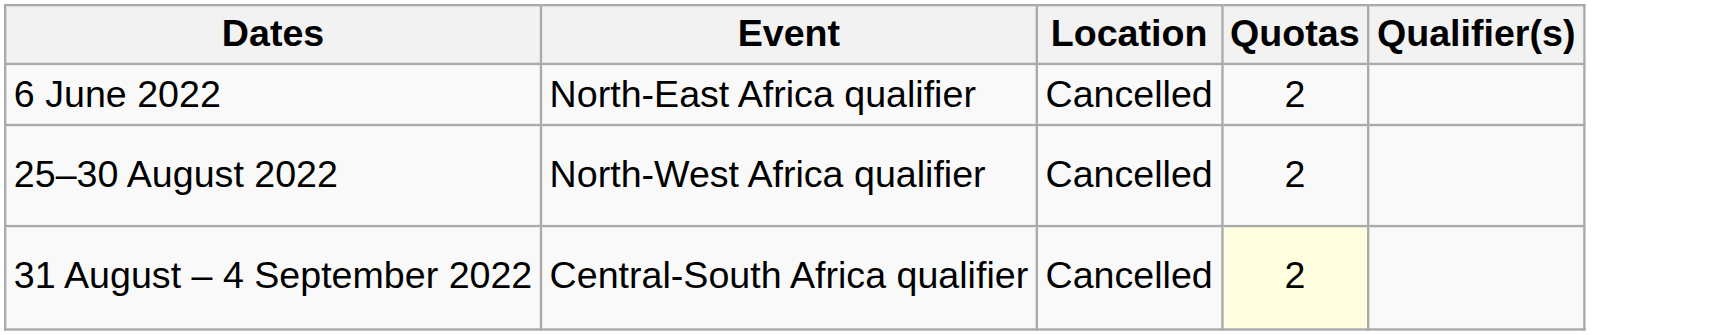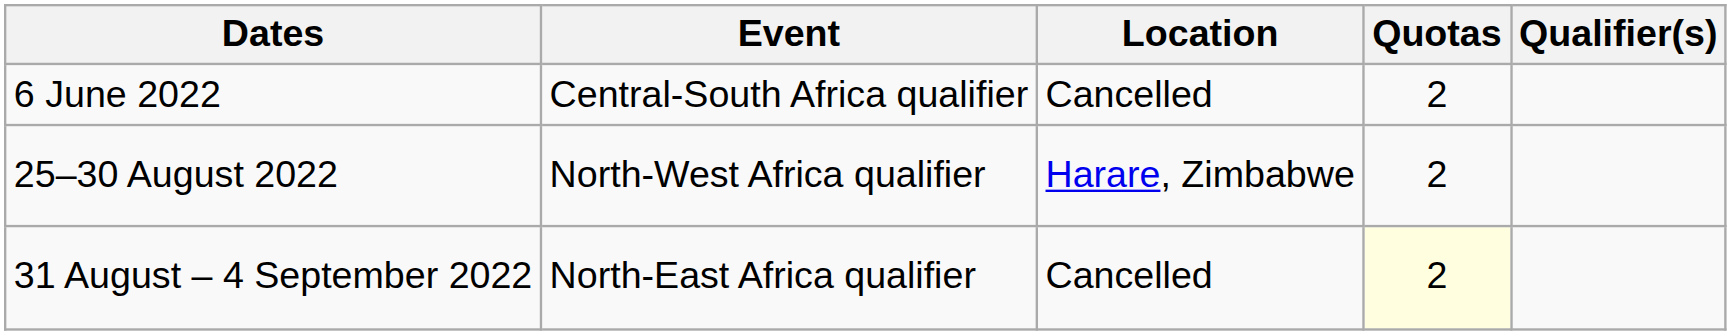6 June 2022 | Event: North-East Africa qualifier -> Central-South Africa qualifier
25–30 August 2022 | Location: Cancelled -> Harare, Zimbabwe
31 August – 4 September 2022 | Event: Central-South Africa qualifier -> North-East Africa qualifier
